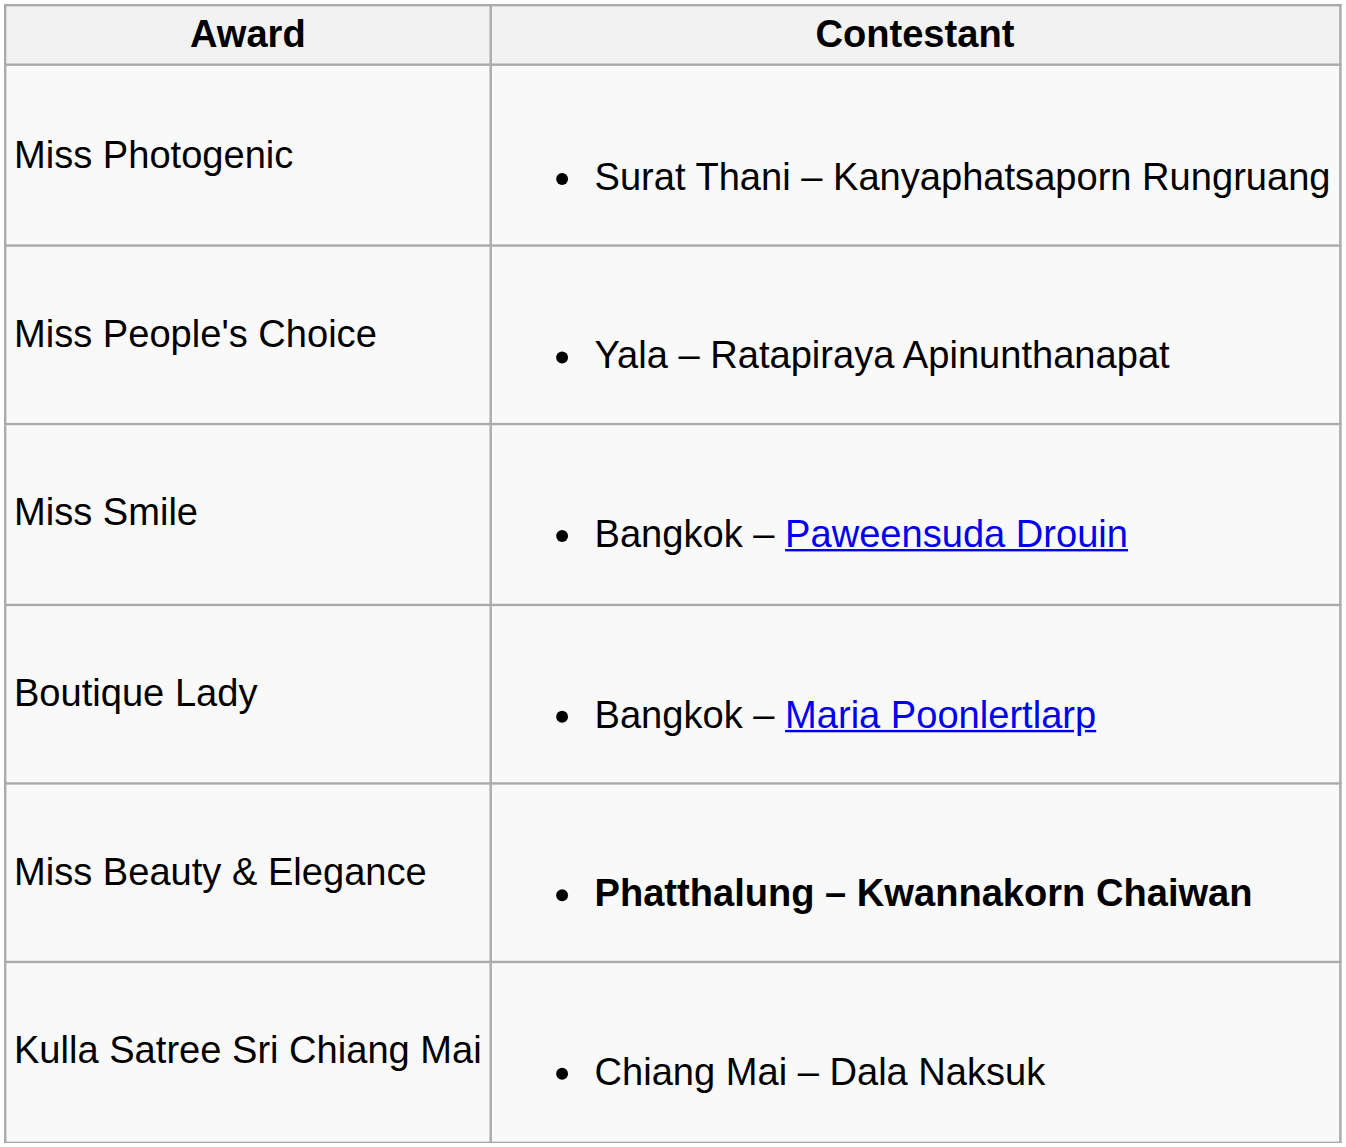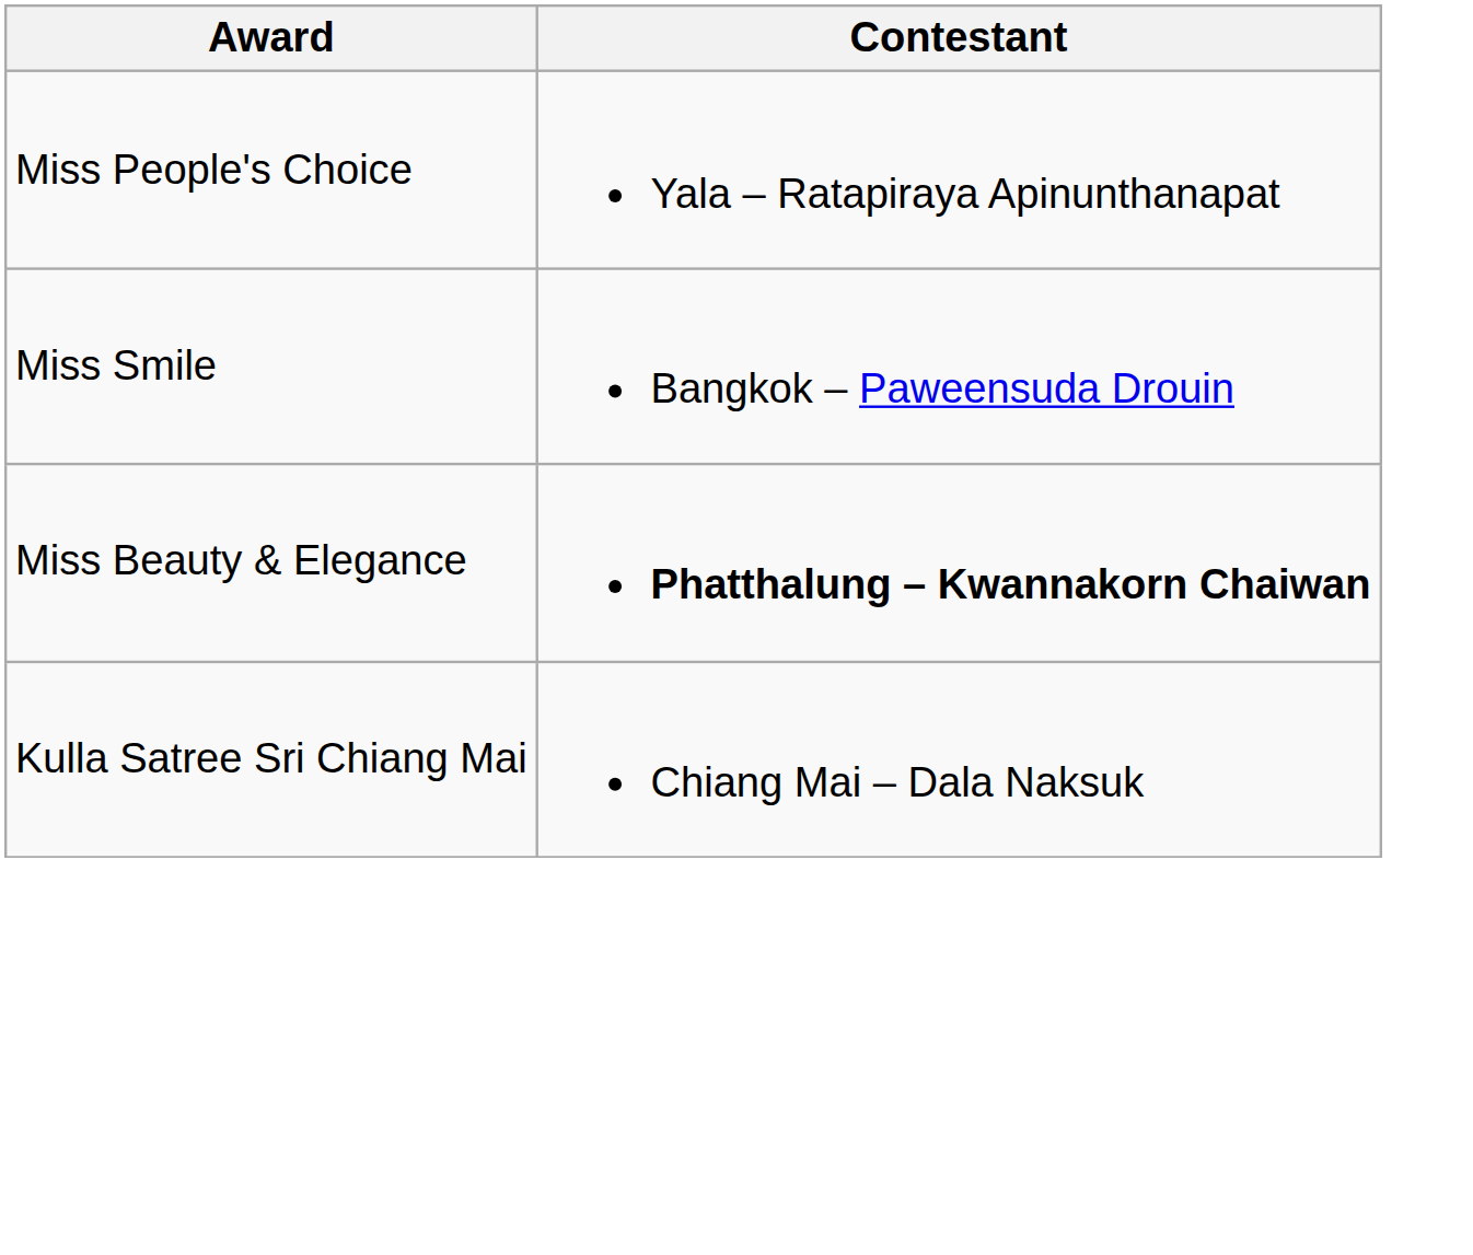- row: Miss Photogenic | Surat Thani – Kanyaphatsaporn Rungruang
- row: Boutique Lady | Bangkok – Maria Poonlertlarp
